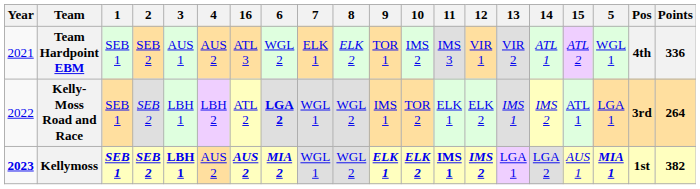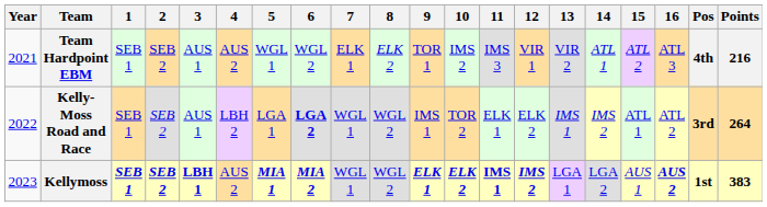columns swapped: 5 <-> 16
Team Hardpoint EBM | Points: 336 -> 216
Kelly-Moss Road and Race | 3: LBH 1 -> AUS 1
Kellymoss | Year: bold -> normal
Kellymoss | Points: 382 -> 383
